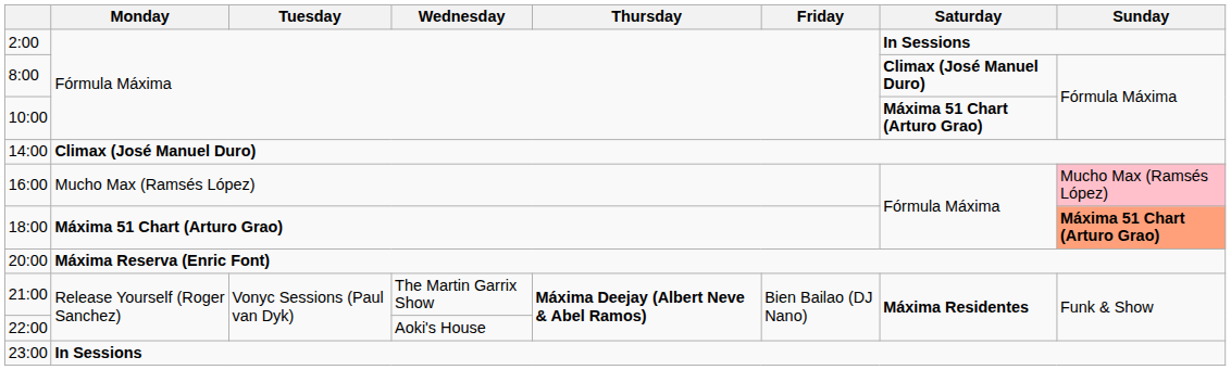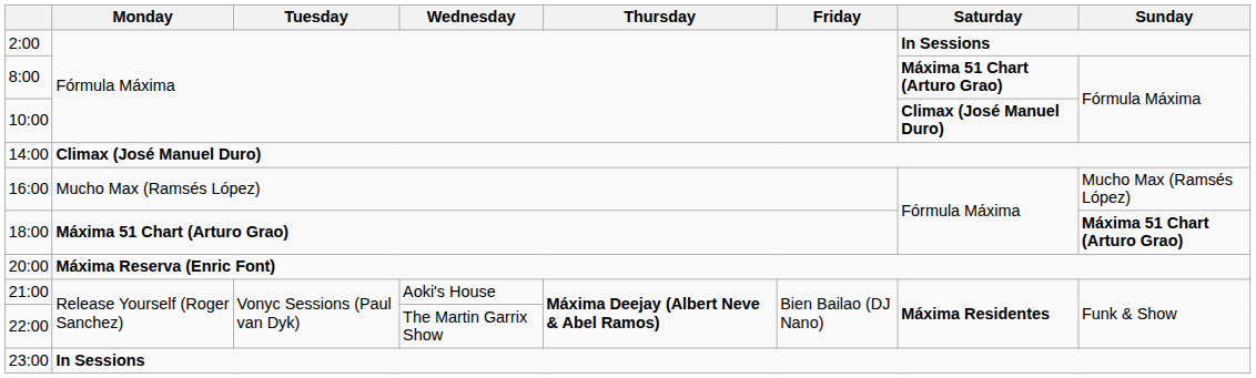8:00 | Saturday: Climax (José Manuel Duro) -> Máxima 51 Chart (Arturo Grao)
10:00 | Saturday: Máxima 51 Chart (Arturo Grao) -> Climax (José Manuel Duro)
16:00 | Sunday: pink background -> no background
18:00 | Sunday: lightsalmon background -> no background
21:00 | Wednesday: The Martin Garrix Show -> Aoki's House
22:00 | Wednesday: Aoki's House -> The Martin Garrix Show
